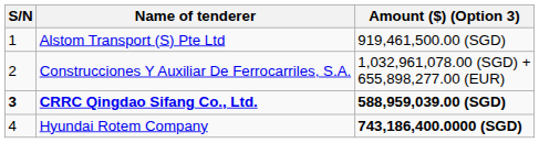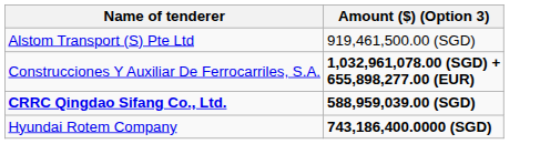- column: S/N | 1 | 2 | 3 | 4
Construcciones Y Auxiliar De Ferrocarriles, S.A. | Amount ($) (Option 3): normal -> bold
